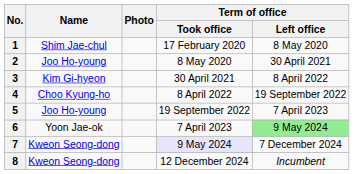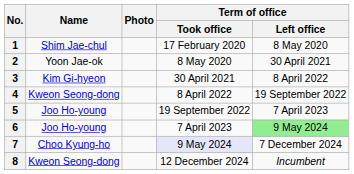2 | Name: Joo Ho-young -> Yoon Jae-ok
4 | Name: Choo Kyung-ho -> Kweon Seong-dong
6 | Name: Yoon Jae-ok -> Joo Ho-young
7 | Name: Kweon Seong-dong -> Choo Kyung-ho
